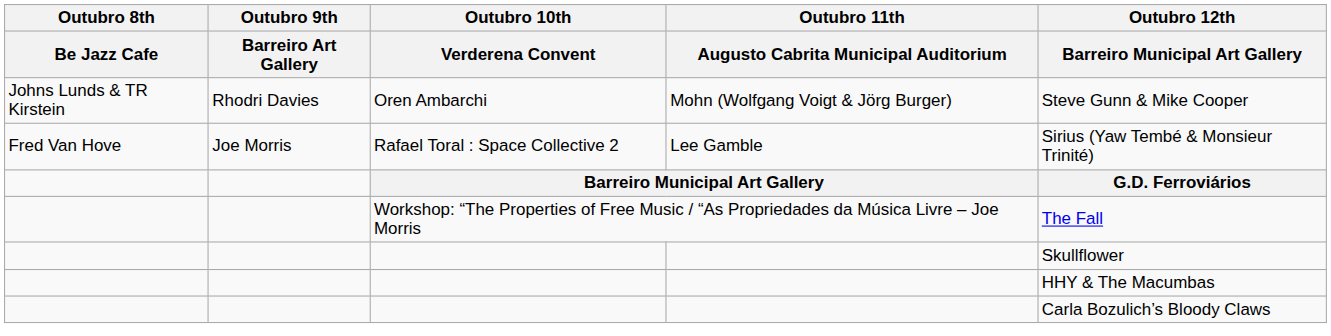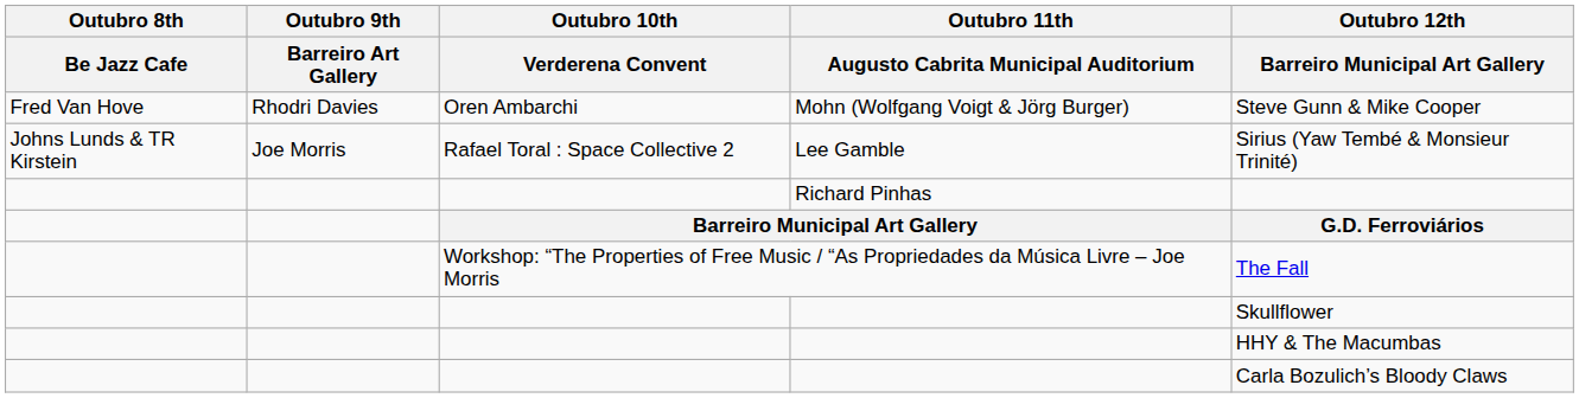Mohn (Wolfgang Voigt & Jörg Burger) | Outubro 8th / Be Jazz Cafe: Johns Lunds & TR Kirstein -> Fred Van Hove
Lee Gamble | Outubro 8th / Be Jazz Cafe: Fred Van Hove -> Johns Lunds & TR Kirstein
+ row: Richard Pinhas
